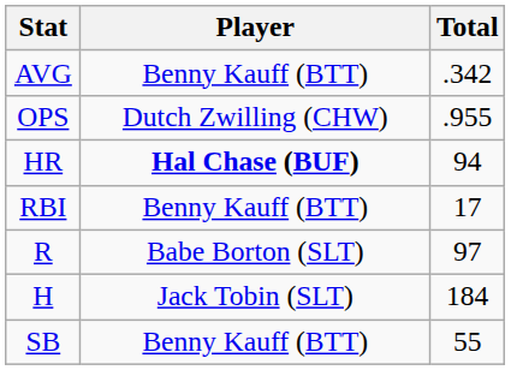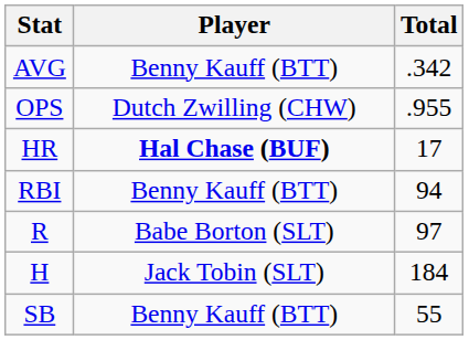HR | Total: 94 -> 17
RBI | Total: 17 -> 94
